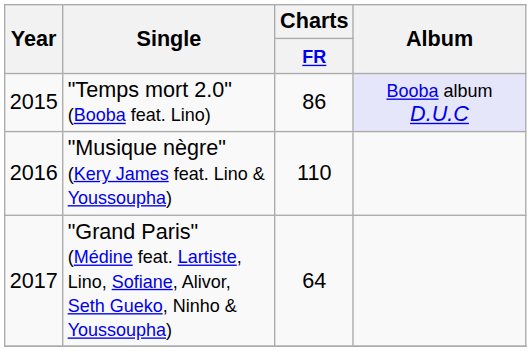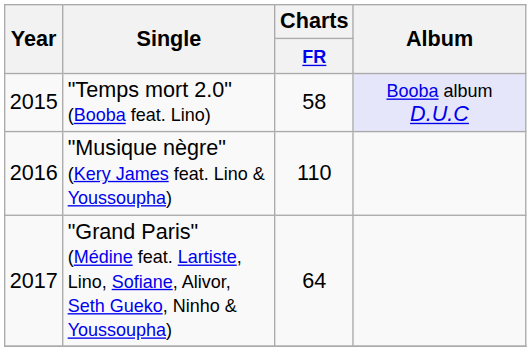"Temps mort 2.0" (Booba feat. Lino) | Charts / FR: 86 -> 58
